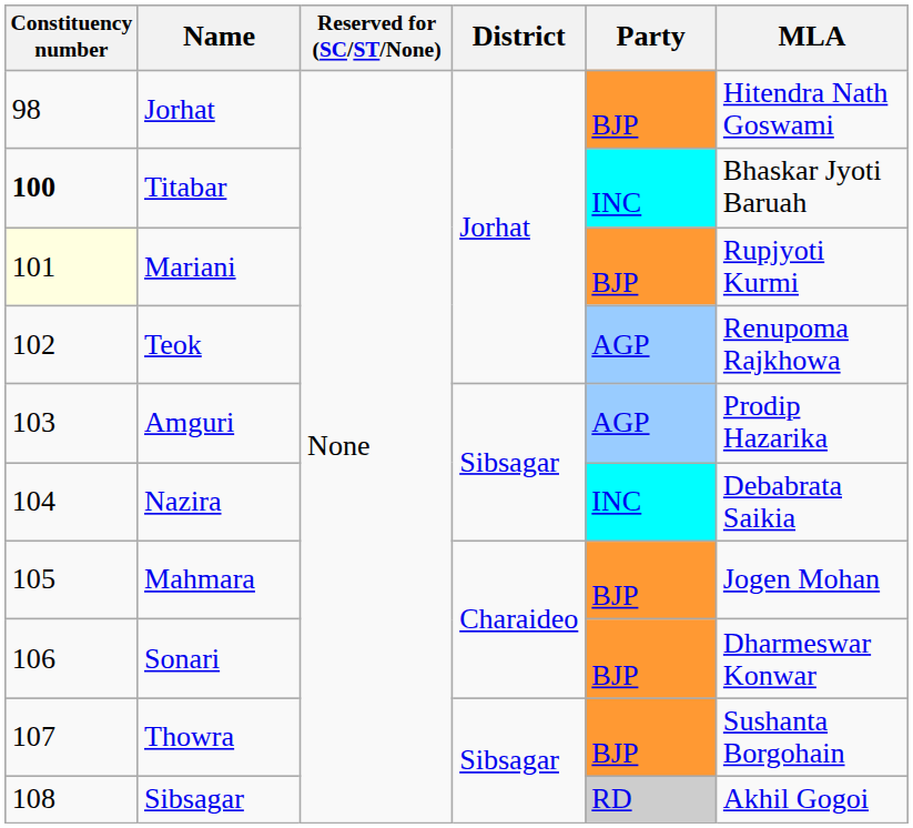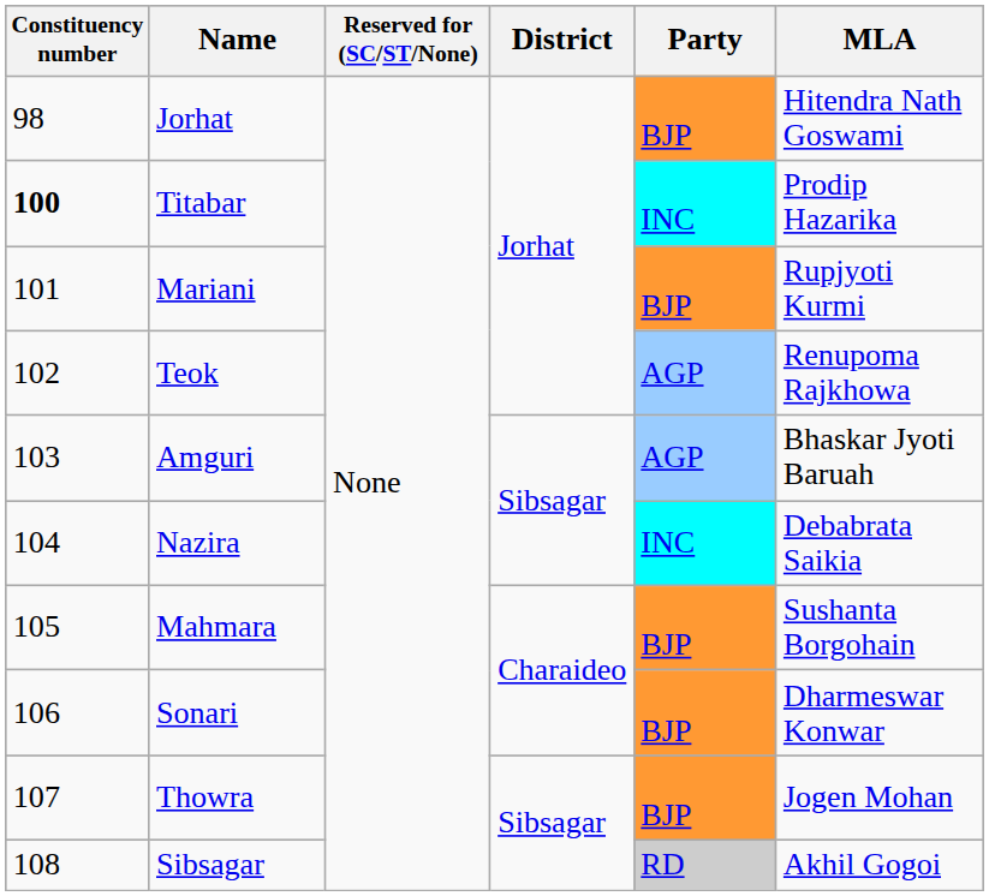Titabar | MLA: Bhaskar Jyoti Baruah -> Prodip Hazarika
Mariani | Constituency number: lightyellow background -> no background
Amguri | MLA: Prodip Hazarika -> Bhaskar Jyoti Baruah
Mahmara | MLA: Jogen Mohan -> Sushanta Borgohain
Thowra | MLA: Sushanta Borgohain -> Jogen Mohan
